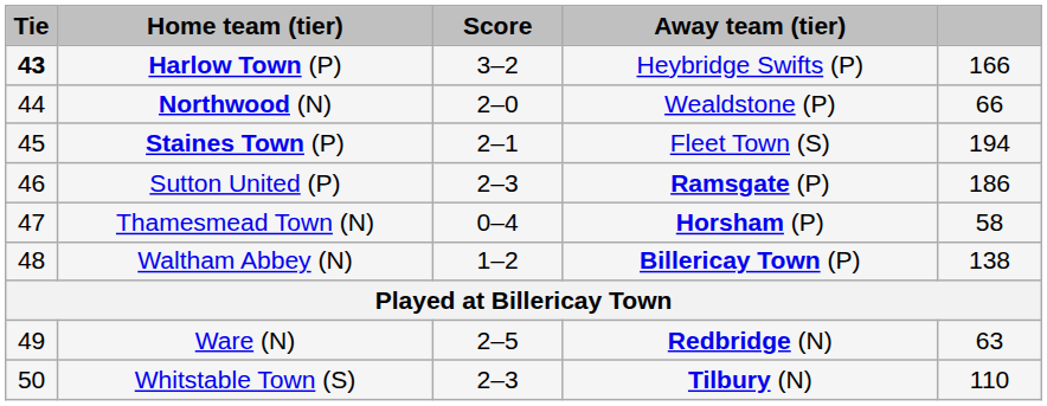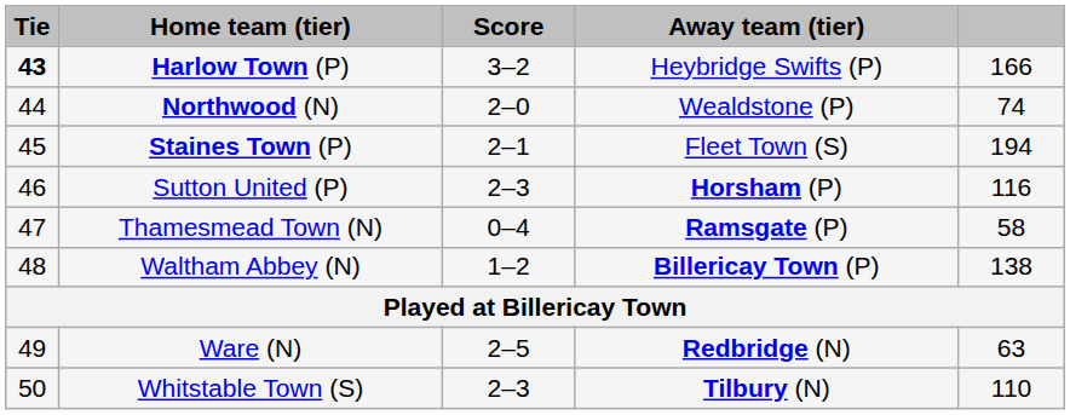Northwood (N) | column 5: 66 -> 74
Sutton United (P) | Away team (tier): Ramsgate (P) -> Horsham (P)
Sutton United (P) | column 5: 186 -> 116
Thamesmead Town (N) | Away team (tier): Horsham (P) -> Ramsgate (P)
